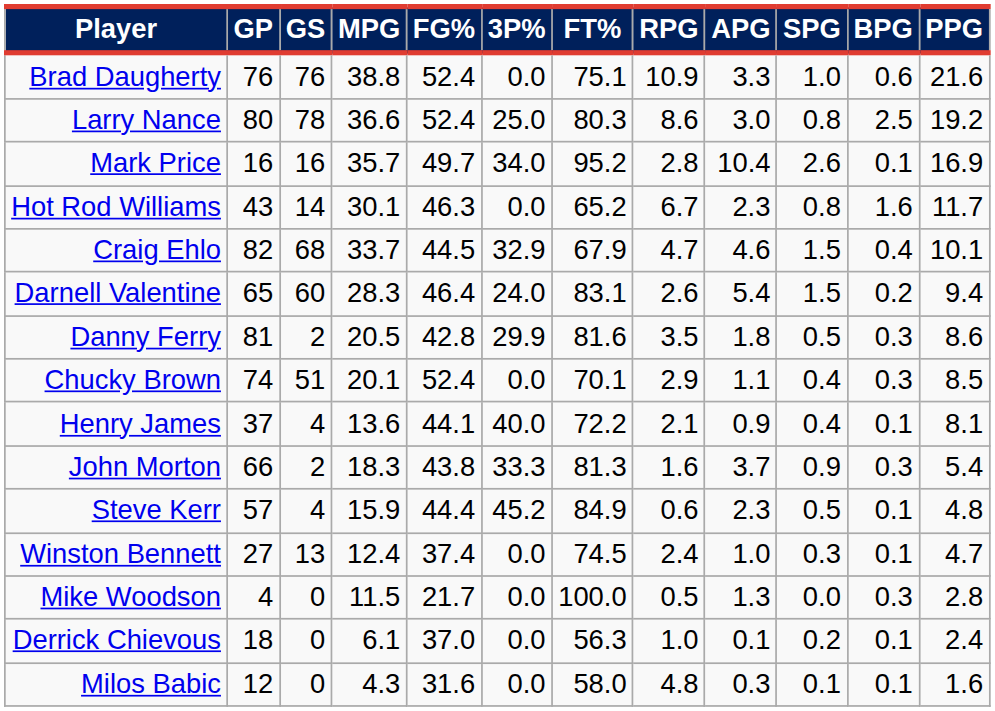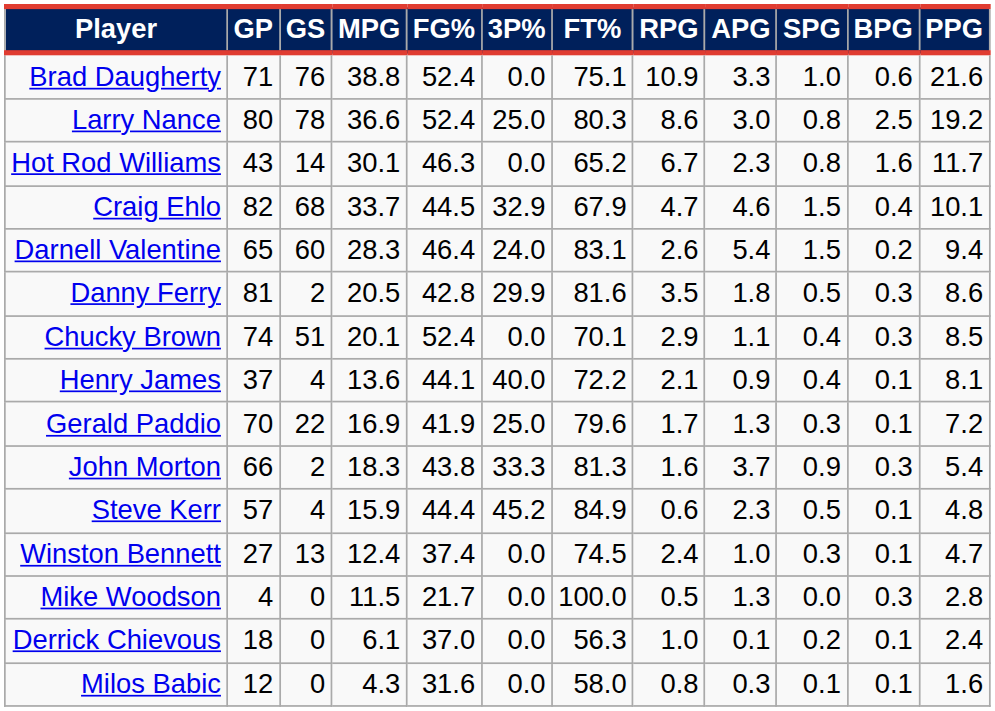Brad Daugherty | GP: 76 -> 71
- row: Mark Price | 16 | 16 | 35.7 | 49.7 | 34.0 | 95.2 | 2.8 | 10.4 | 2.6 | 0.1 | 16.9
+ row: Gerald Paddio | 70 | 22 | 16.9 | 41.9 | 25.0 | 79.6 | 1.7 | 1.3 | 0.3 | 0.1 | 7.2
Milos Babic | RPG: 4.8 -> 0.8
